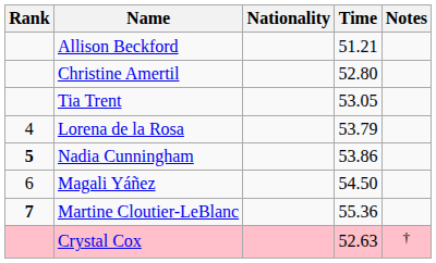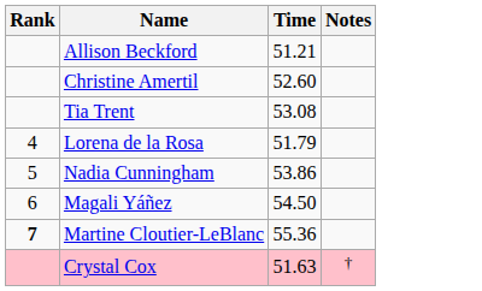- column: Nationality
Christine Amertil | Time: 52.80 -> 52.60
Tia Trent | Time: 53.05 -> 53.08
Lorena de la Rosa | Time: 53.79 -> 51.79
Nadia Cunningham | Rank: bold -> normal
Crystal Cox | Time: 52.63 -> 51.63
